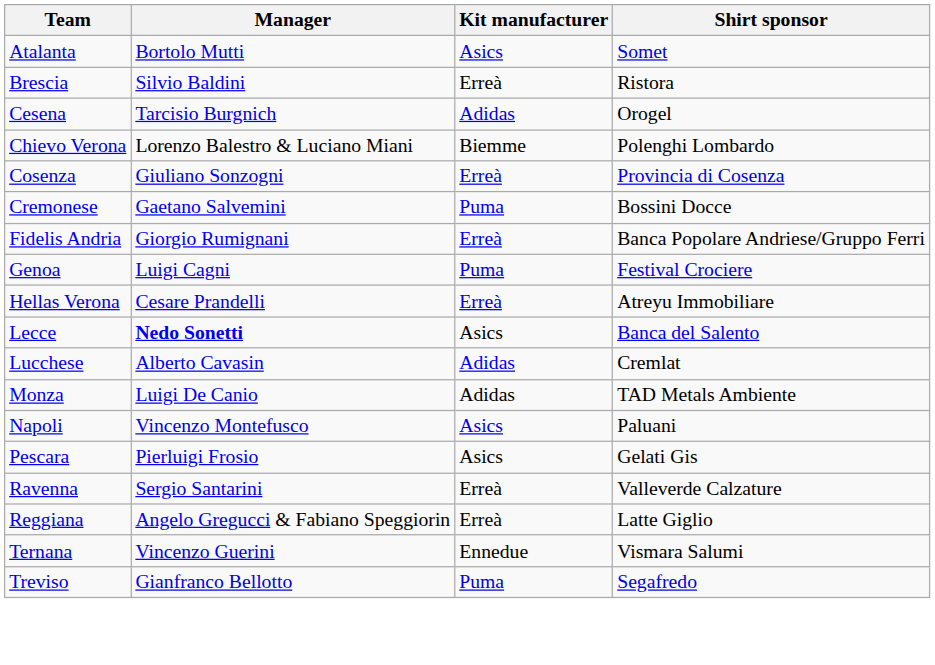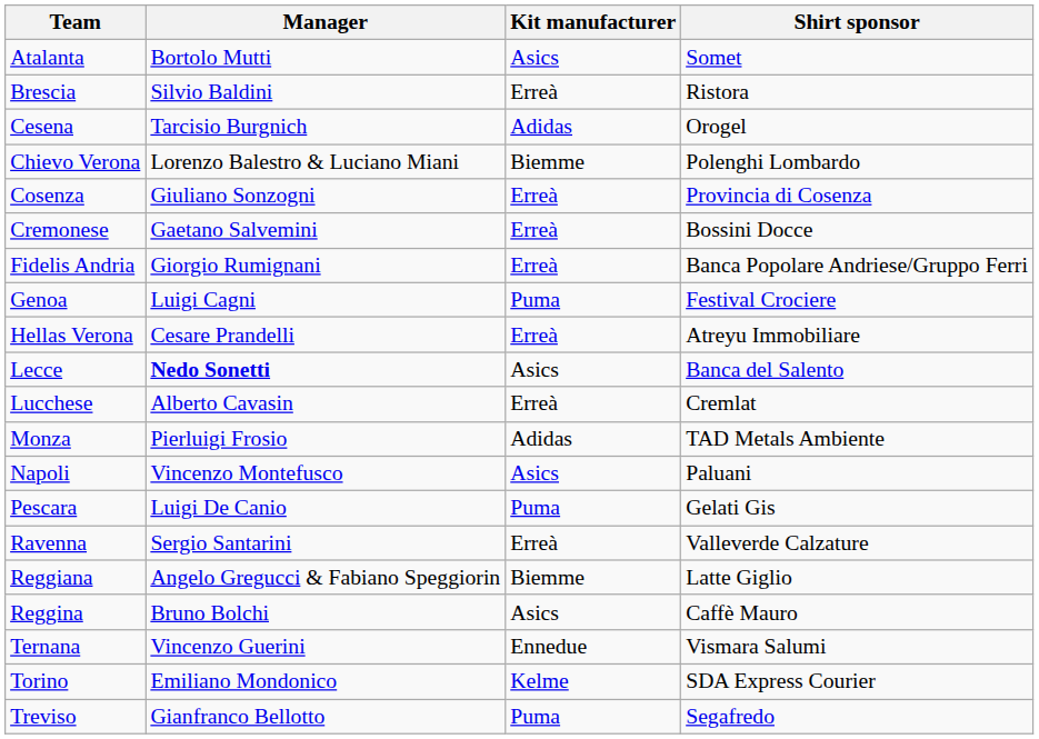Cremonese | Kit manufacturer: Puma -> Erreà
Lucchese | Kit manufacturer: Adidas -> Erreà
Monza | Manager: Luigi De Canio -> Pierluigi Frosio
Pescara | Manager: Pierluigi Frosio -> Luigi De Canio
Pescara | Kit manufacturer: Asics -> Puma
Reggiana | Kit manufacturer: Erreà -> Biemme
+ row: Reggina | Bruno Bolchi | Asics | Caffè Mauro
+ row: Torino | Emiliano Mondonico | Kelme | SDA Express Courier
